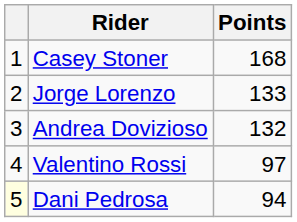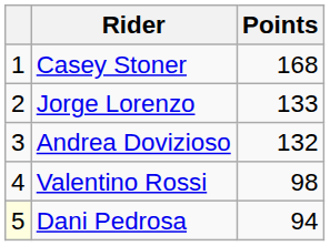Valentino Rossi | Points: 97 -> 98
